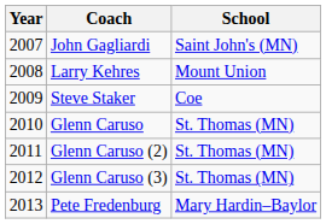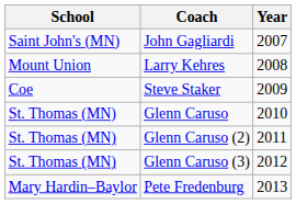columns swapped: Year <-> School
